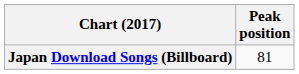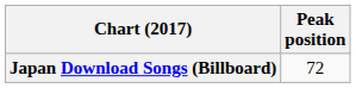Japan Download Songs (Billboard) | Peak position: 81 -> 72
